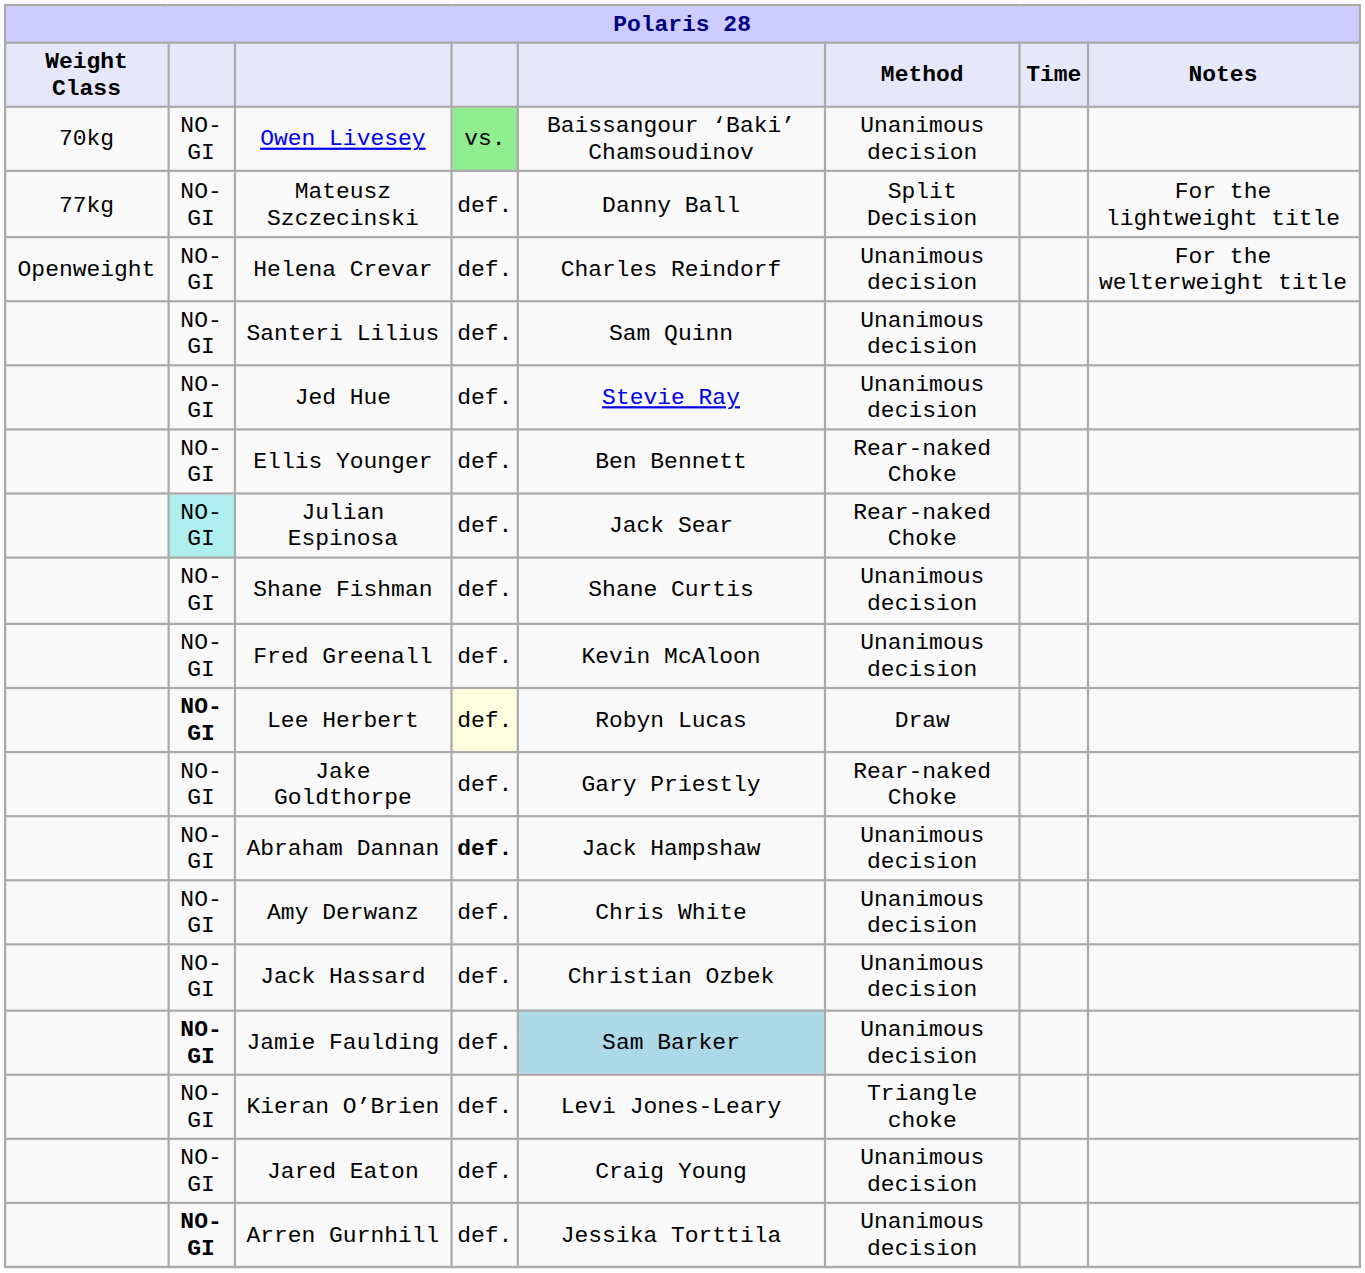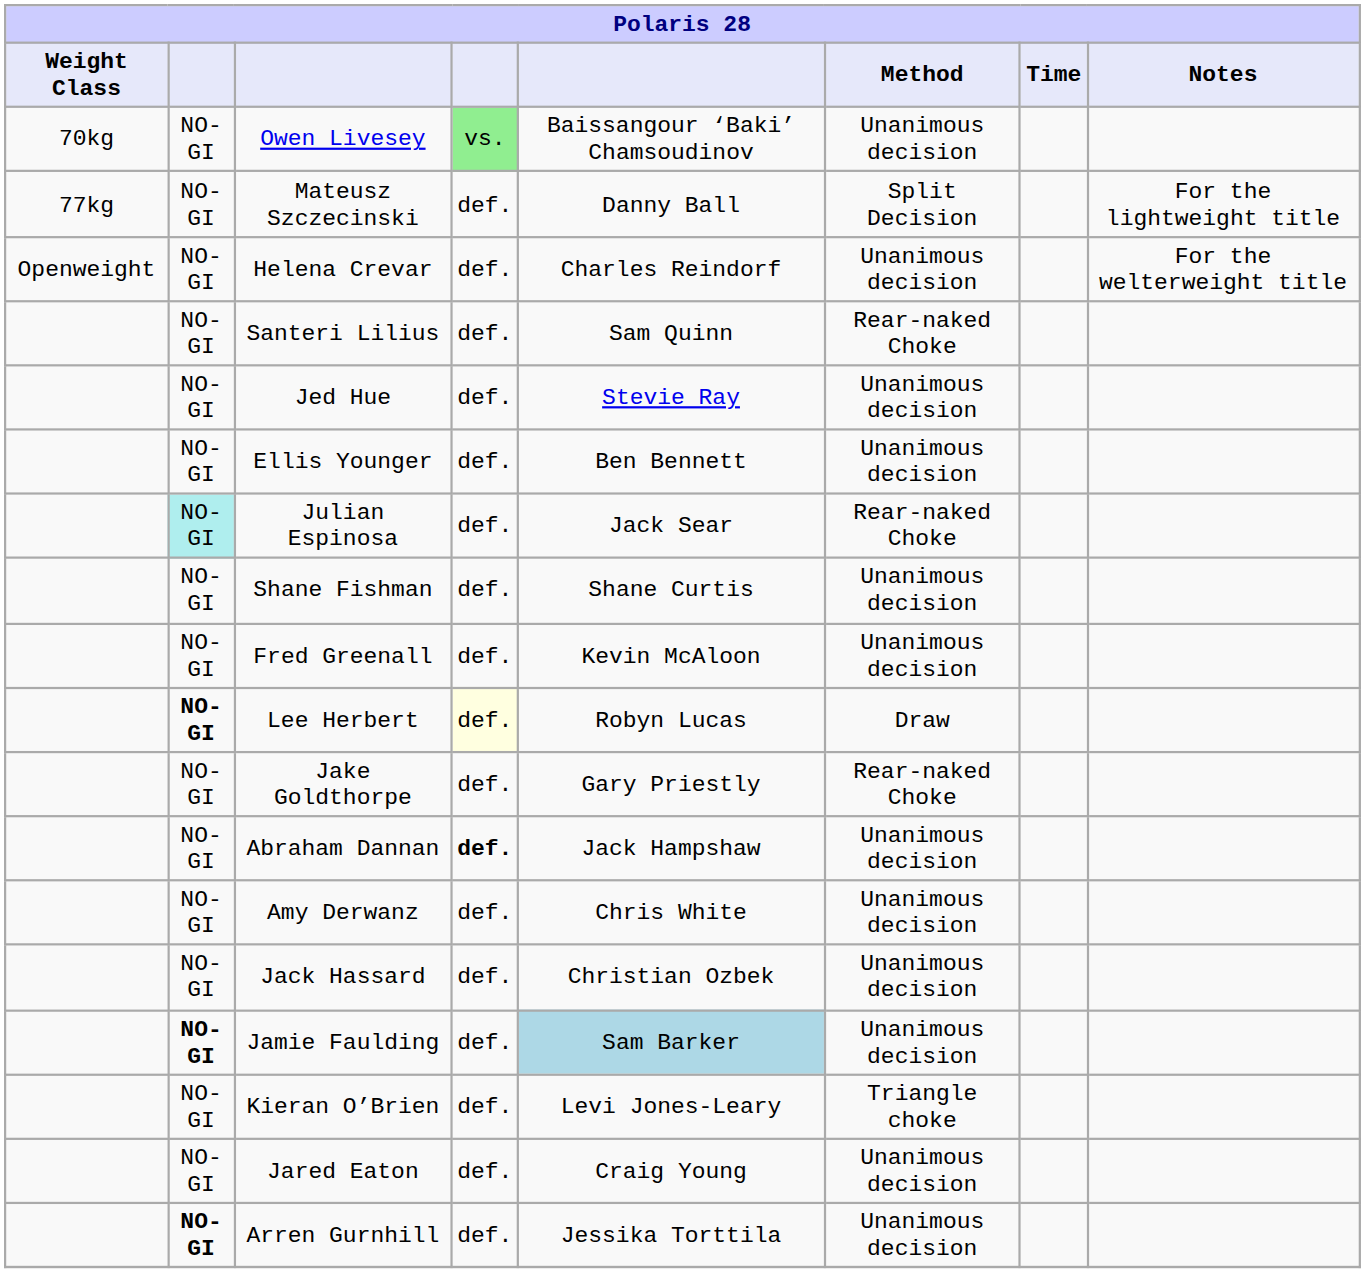Santeri Lilius | Method: Unanimous decision -> Rear-naked Choke
Ellis Younger | Method: Rear-naked Choke -> Unanimous decision
